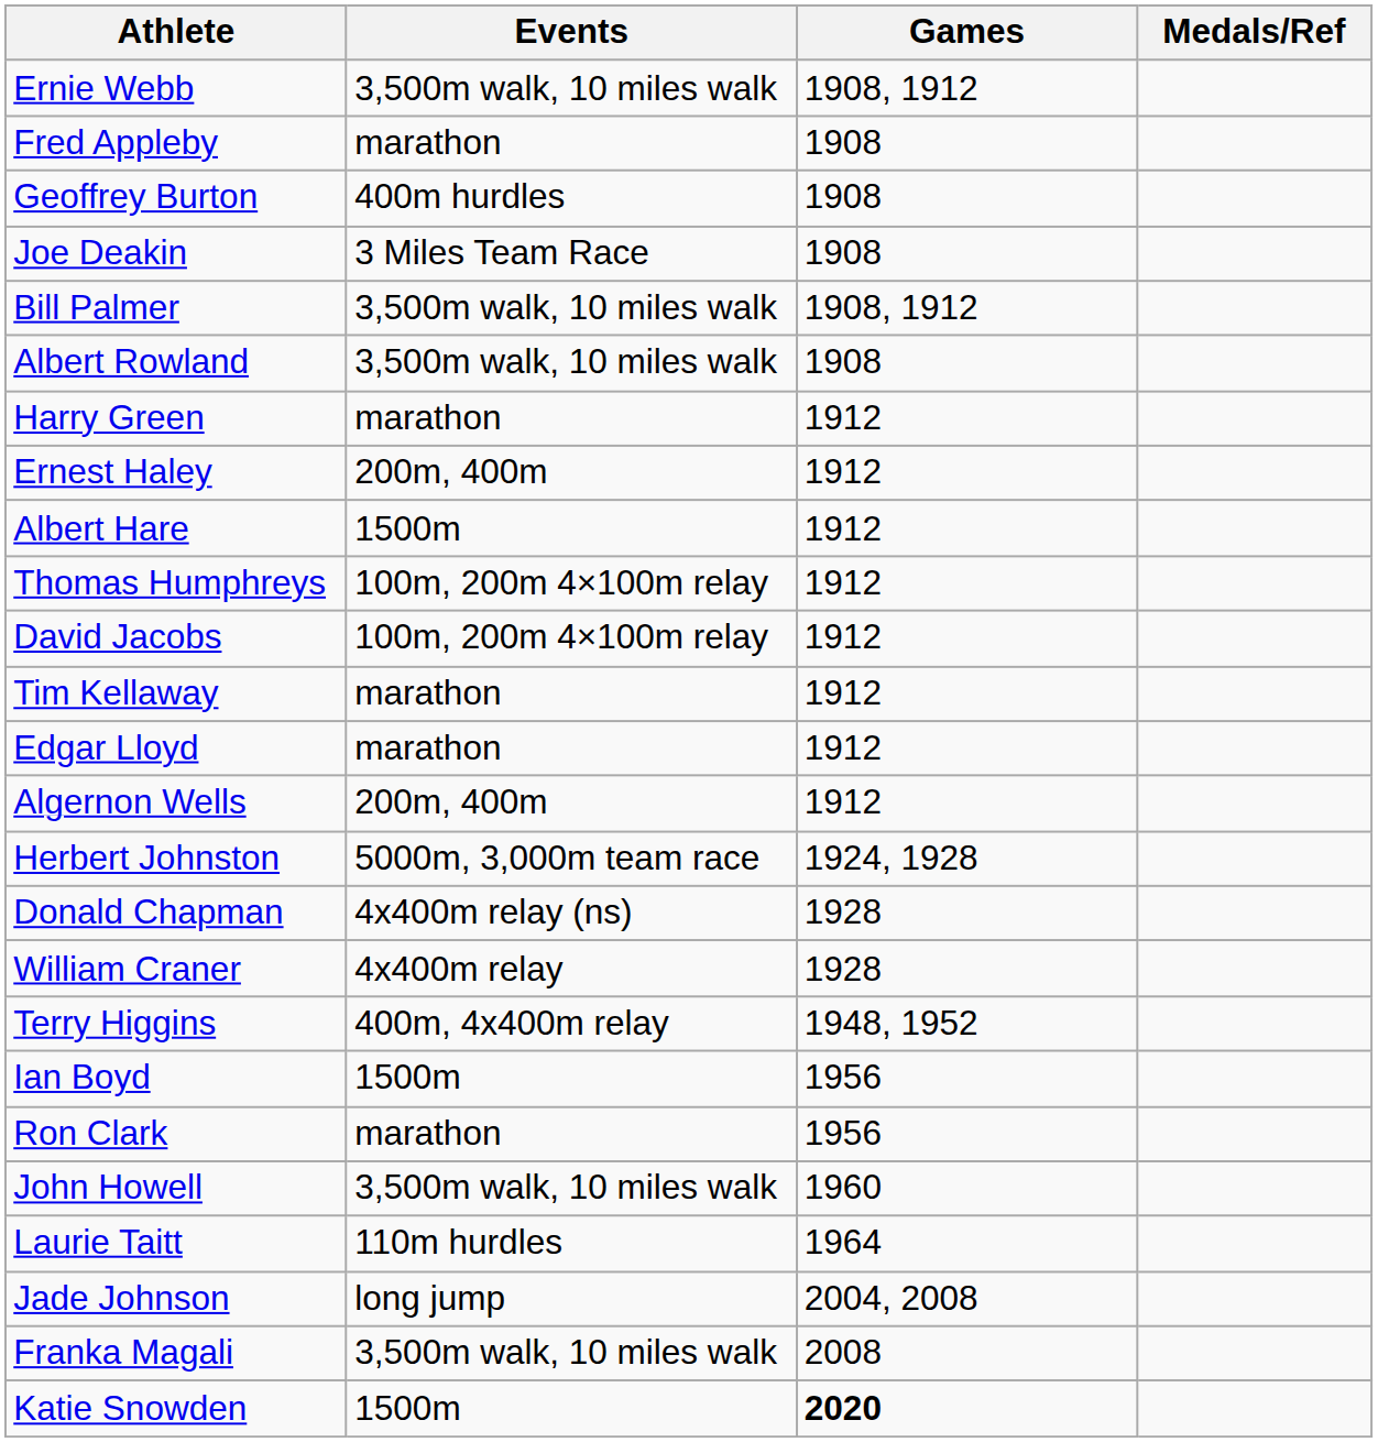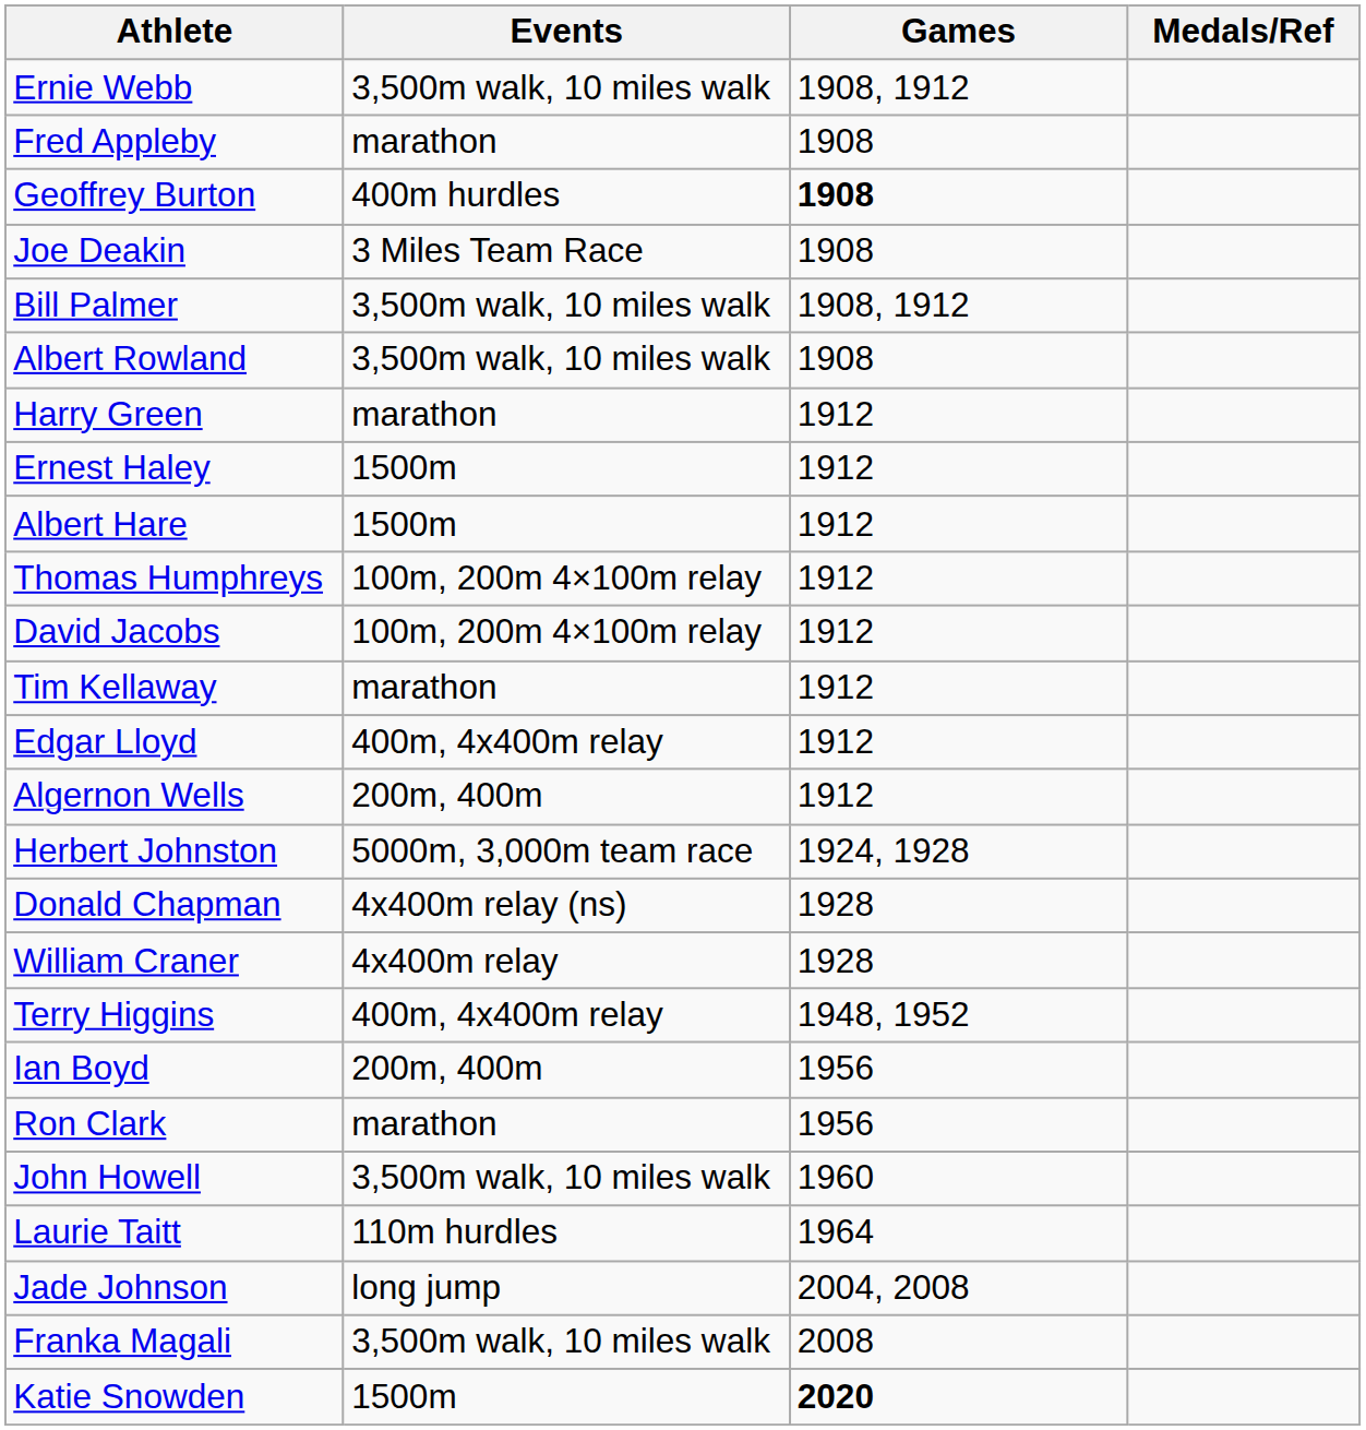Geoffrey Burton | Games: normal -> bold
Ernest Haley | Events: 200m, 400m -> 1500m
Edgar Lloyd | Events: marathon -> 400m, 4x400m relay
Ian Boyd | Events: 1500m -> 200m, 400m
